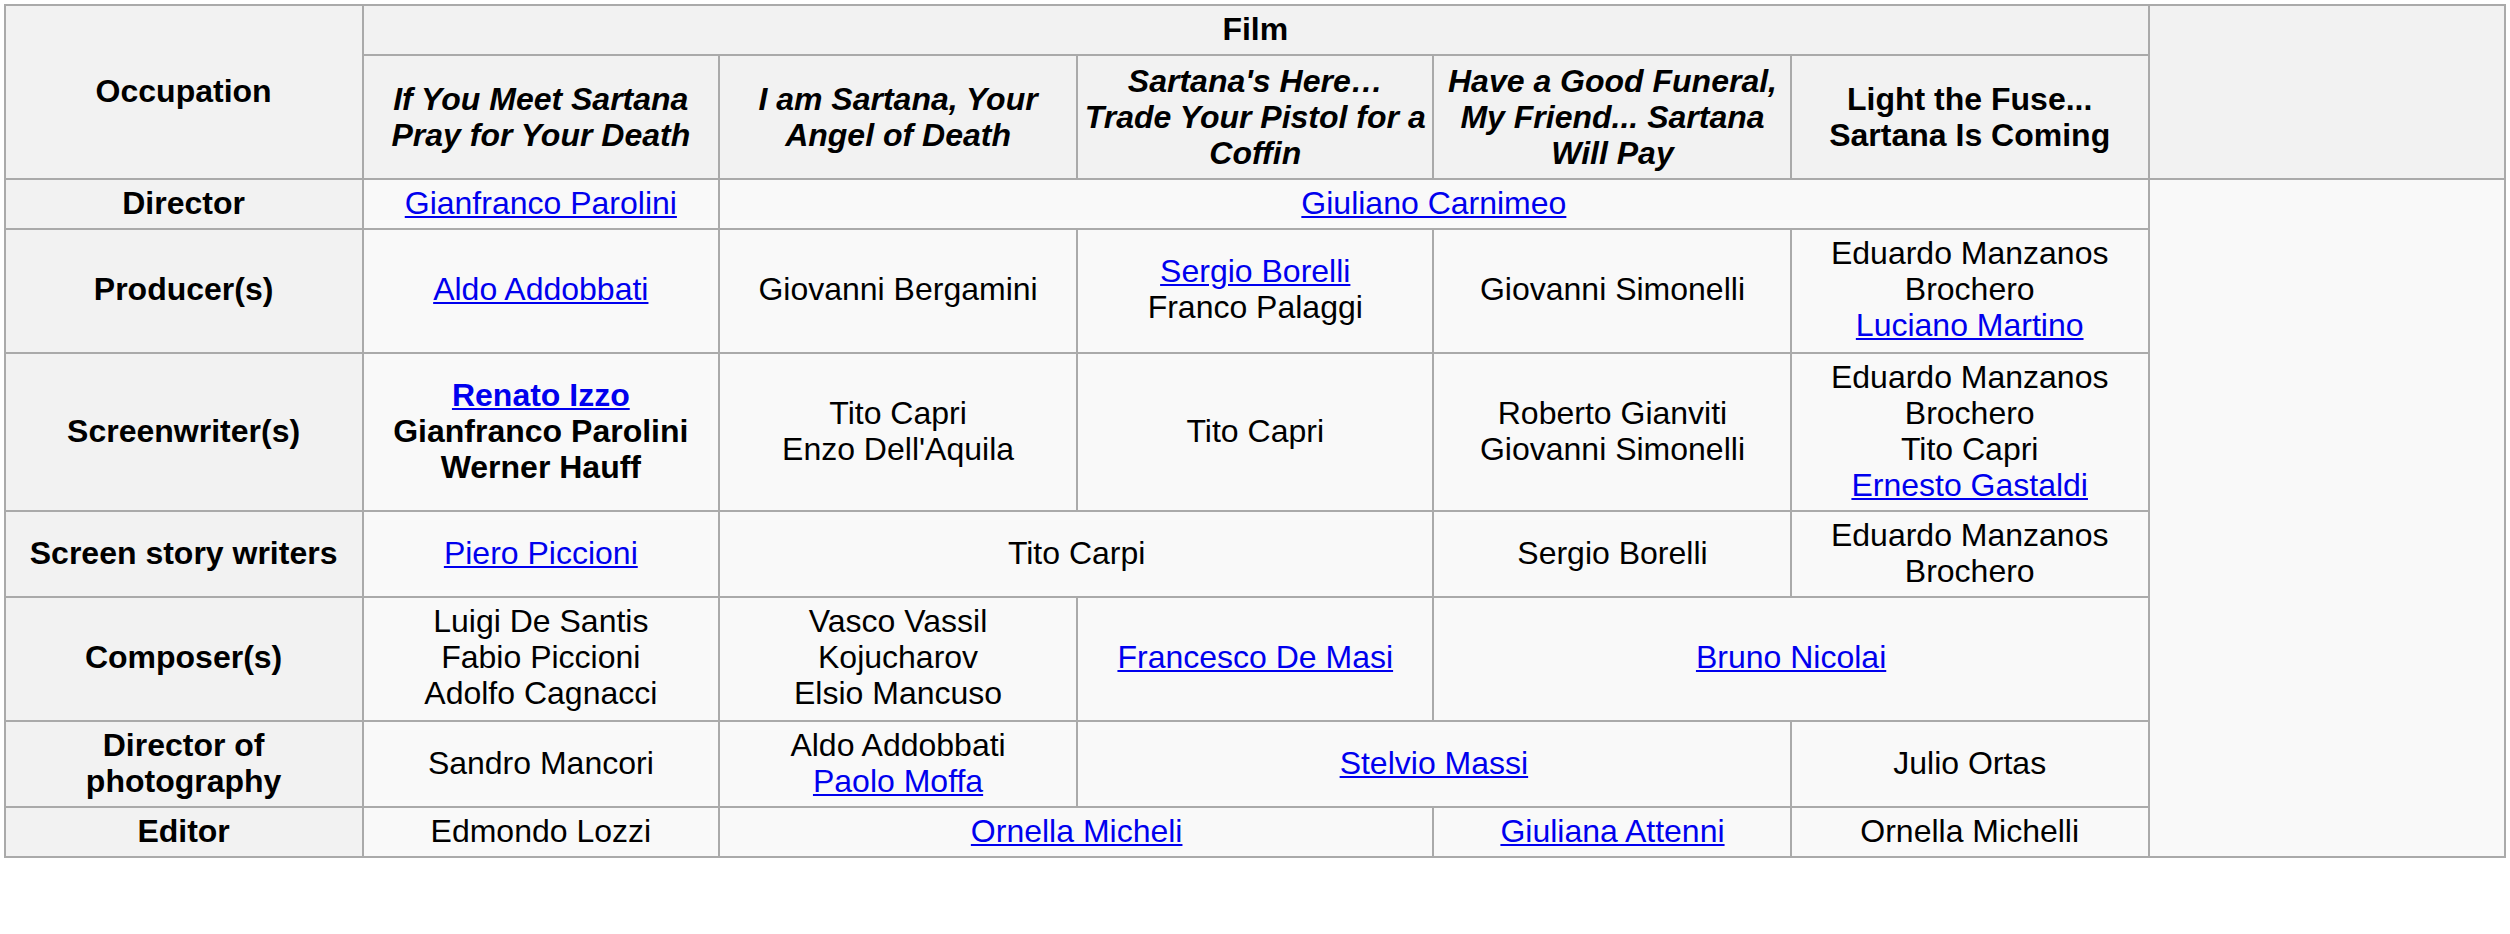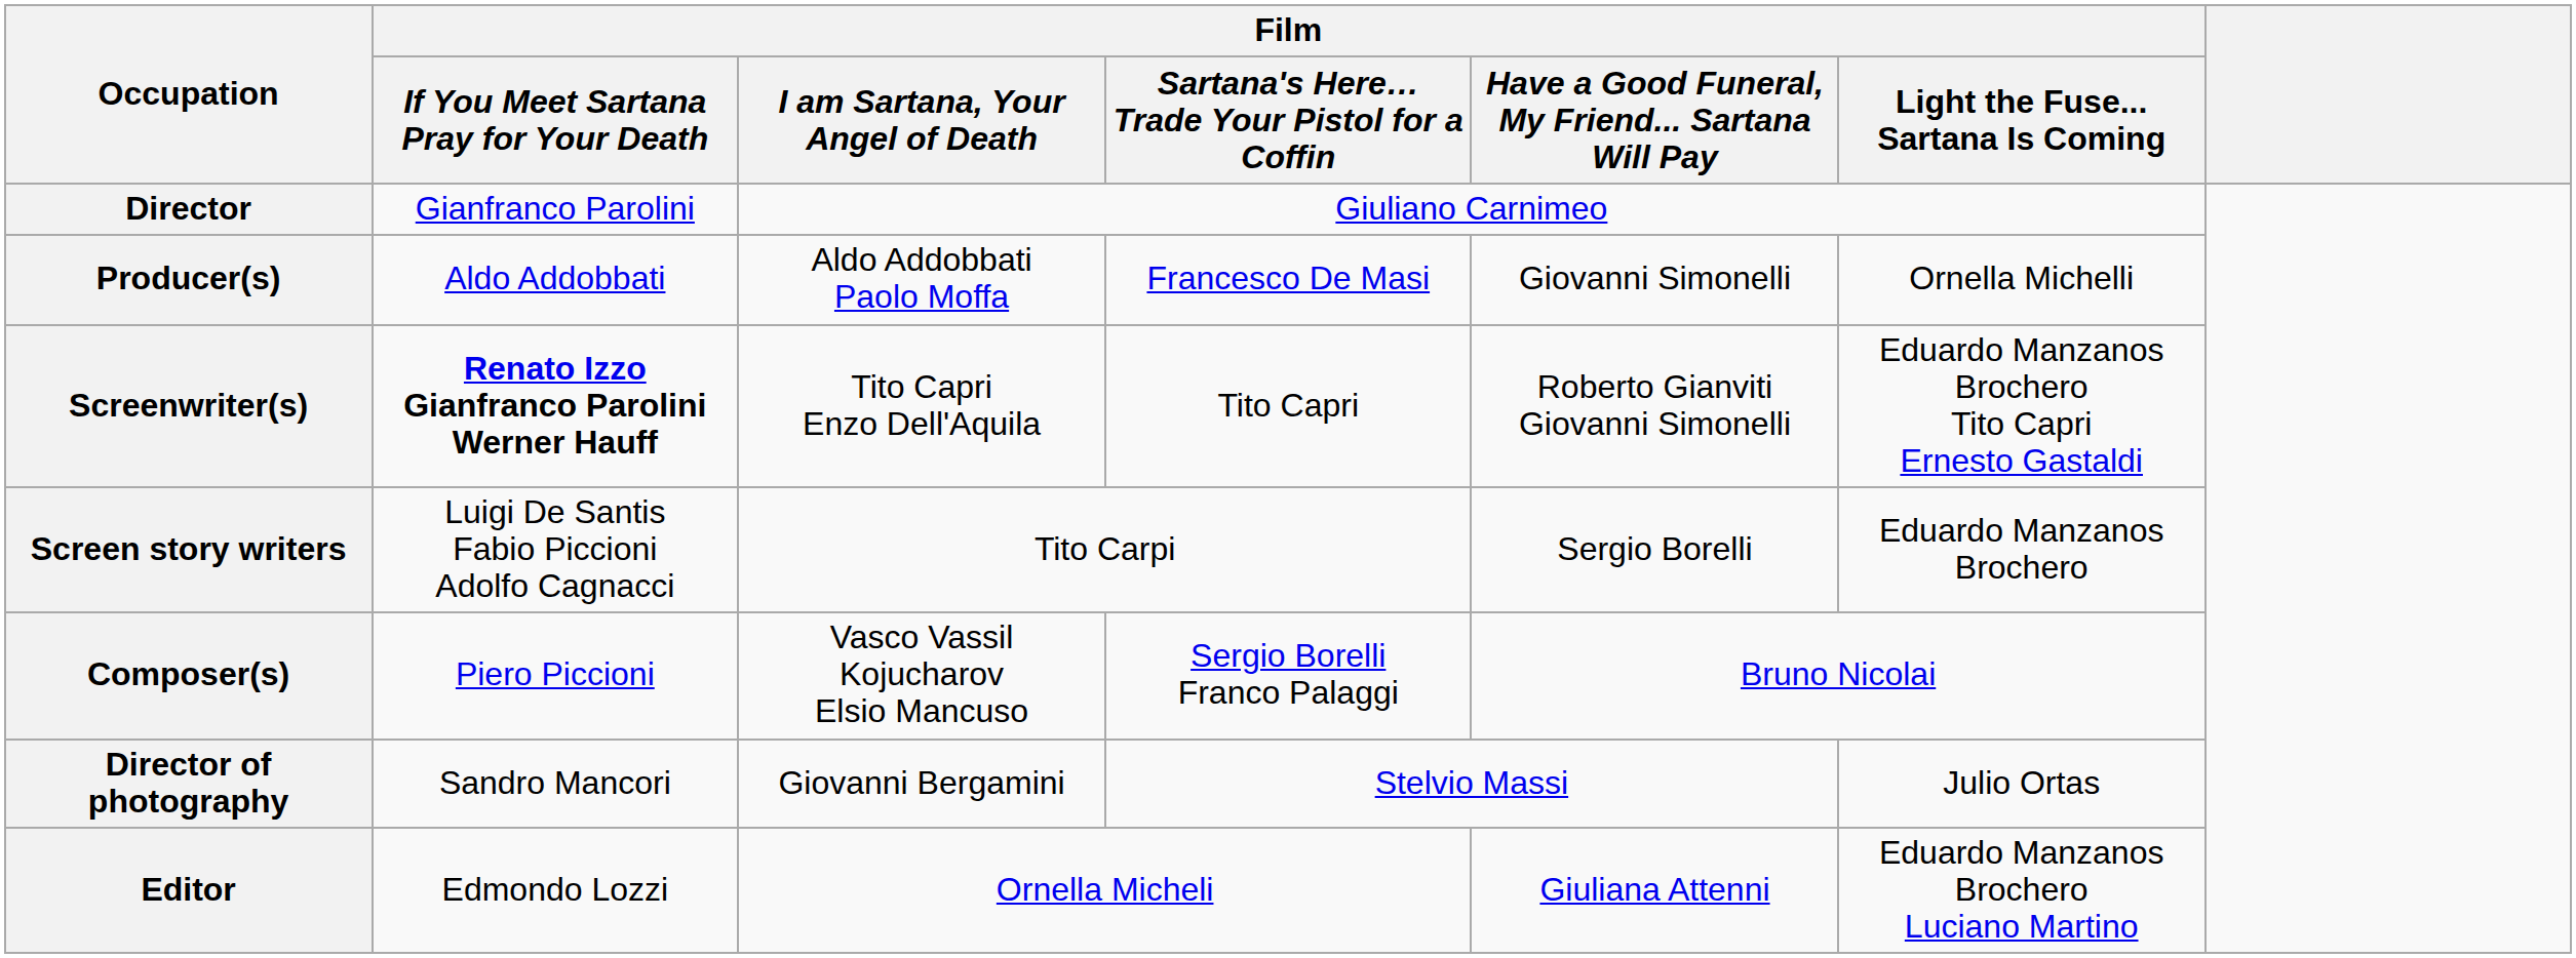Producer(s) | Film / I am Sartana, Your Angel of Death: Giovanni Bergamini -> Aldo Addobbati Paolo Moffa
Producer(s) | Film / Sartana's Here… Trade Your Pistol for a Coffin: Sergio Borelli Franco Palaggi -> Francesco De Masi
Producer(s) | Film / Light the Fuse... Sartana Is Coming: Eduardo Manzanos Brochero Luciano Martino -> Ornella Michelli
Screen story writers | Film / If You Meet Sartana Pray for Your Death: Piero Piccioni -> Luigi De Santis Fabio Piccioni Adolfo Cagnacci
Composer(s) | Film / If You Meet Sartana Pray for Your Death: Luigi De Santis Fabio Piccioni Adolfo Cagnacci -> Piero Piccioni
Composer(s) | Film / Sartana's Here… Trade Your Pistol for a Coffin: Francesco De Masi -> Sergio Borelli Franco Palaggi
Director of photography | Film / I am Sartana, Your Angel of Death: Aldo Addobbati Paolo Moffa -> Giovanni Bergamini
Editor | Film / Light the Fuse... Sartana Is Coming: Ornella Michelli -> Eduardo Manzanos Brochero Luciano Martino
